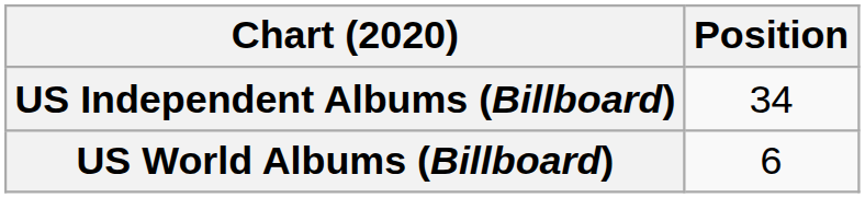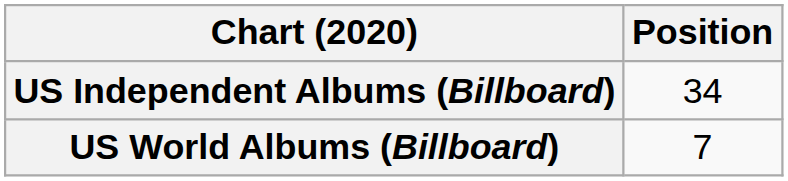US World Albums (Billboard) | Position: 6 -> 7
